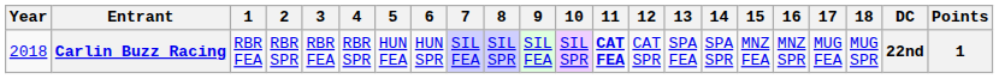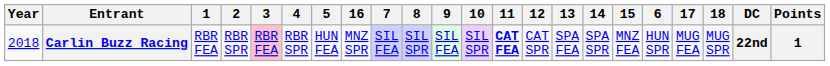columns swapped: 6 <-> 16
Carlin Buzz Racing | 3: no background -> pink background
